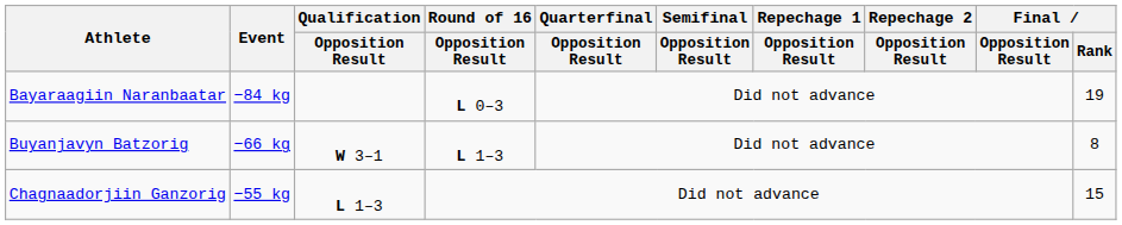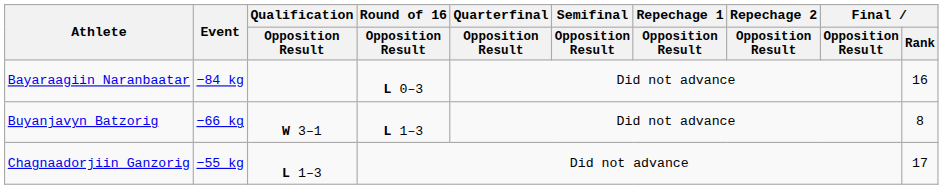Bayaraagiin Naranbaatar | Final / Rank: 19 -> 16
Chagnaadorjiin Ganzorig | Final / Rank: 15 -> 17
